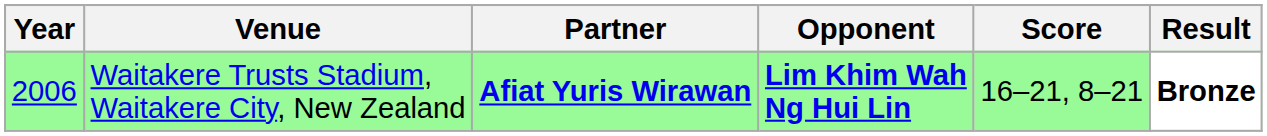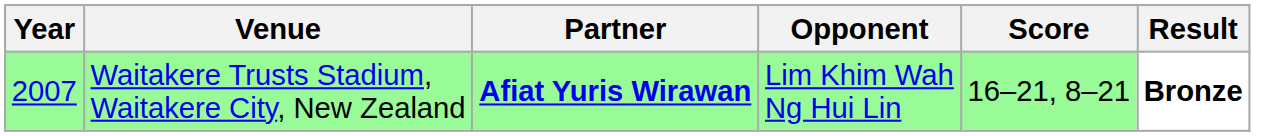Waitakere Trusts Stadium, Waitakere City, New Zealand | Year: 2006 -> 2007
Waitakere Trusts Stadium, Waitakere City, New Zealand | Opponent: bold -> normal
